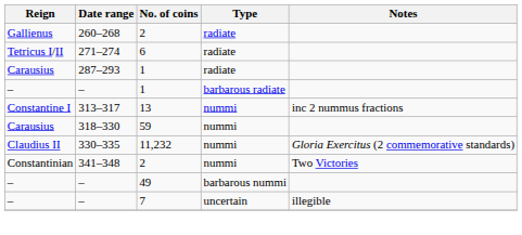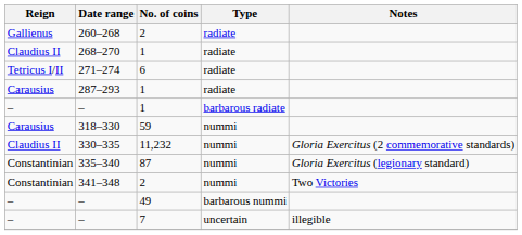+ row: Claudius II | 268–270 | 1 | radiate
- row: Constantine I | 313–317 | 13 | nummi | inc 2 nummus fractions
+ row: Constantinian | 335–340 | 87 | nummi | Gloria Exercitus (legionary standard)
